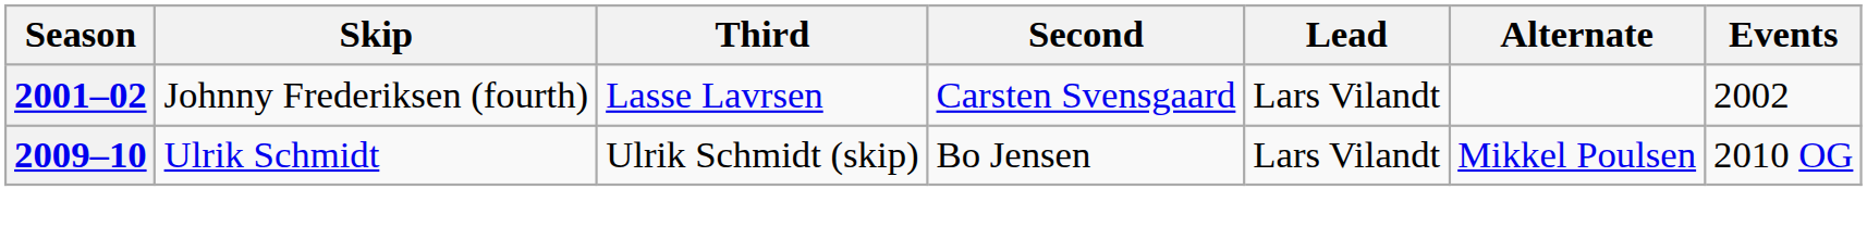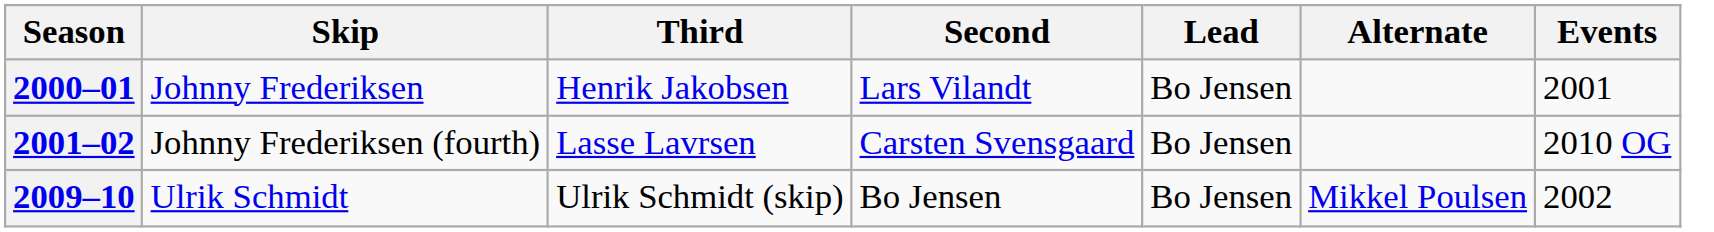+ row: 2000–01 | Johnny Frederiksen | Henrik Jakobsen | Lars Vilandt | Bo Jensen | 2001
2001–02 | Lead: Lars Vilandt -> Bo Jensen
2001–02 | Events: 2002 -> 2010 OG
2009–10 | Lead: Lars Vilandt -> Bo Jensen
2009–10 | Events: 2010 OG -> 2002
